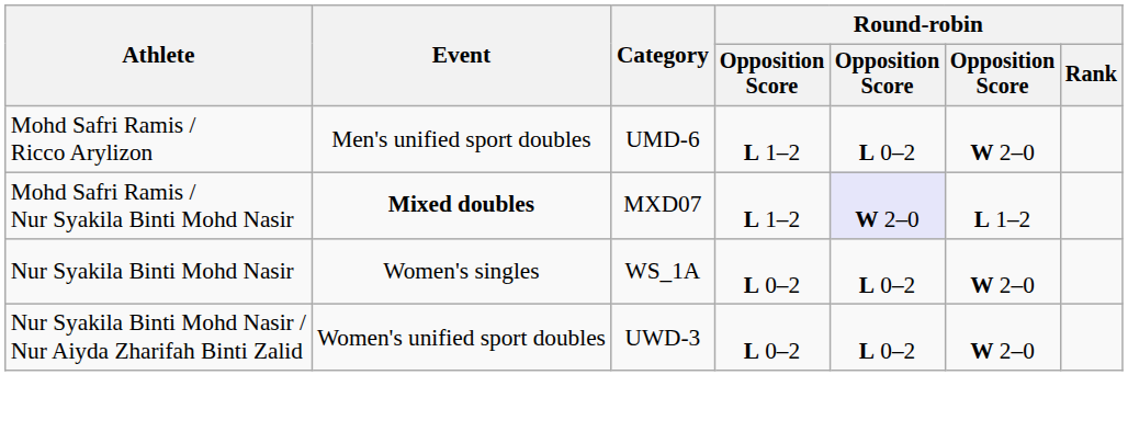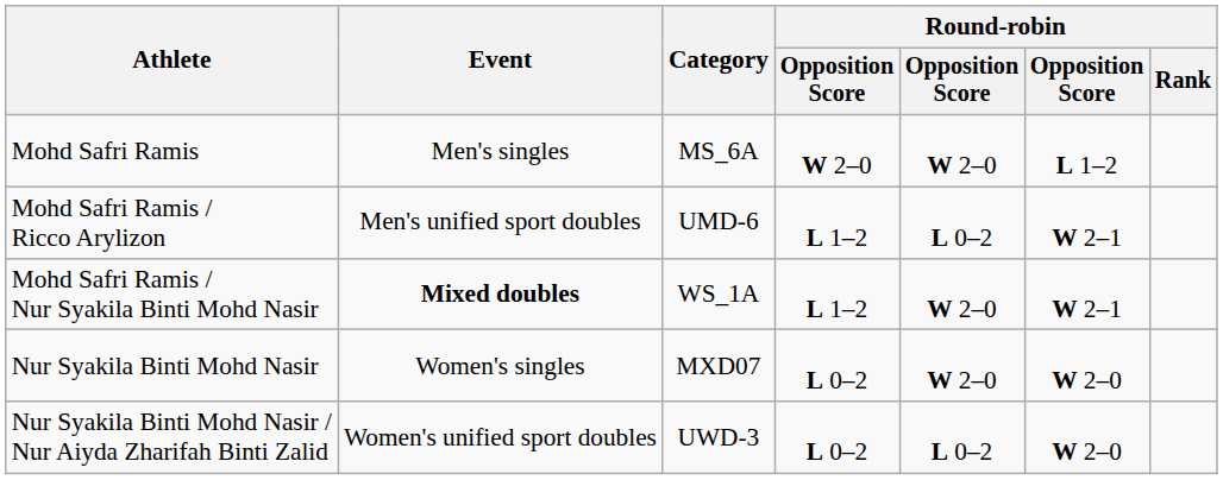+ row: Mohd Safri Ramis | Men's singles | MS_6A | W 2–0 | W 2–0 | L 1–2
Mohd Safri Ramis / Ricco Arylizon | column 6: W 2–0 -> W 2–1
Mohd Safri Ramis / Nur Syakila Binti Mohd Nasir | Category: MXD07 -> WS_1A
Mohd Safri Ramis / Nur Syakila Binti Mohd Nasir | column 5: lavender background -> no background
Mohd Safri Ramis / Nur Syakila Binti Mohd Nasir | column 6: L 1–2 -> W 2–1
Nur Syakila Binti Mohd Nasir | Category: WS_1A -> MXD07
Nur Syakila Binti Mohd Nasir | column 5: L 0–2 -> W 2–0
